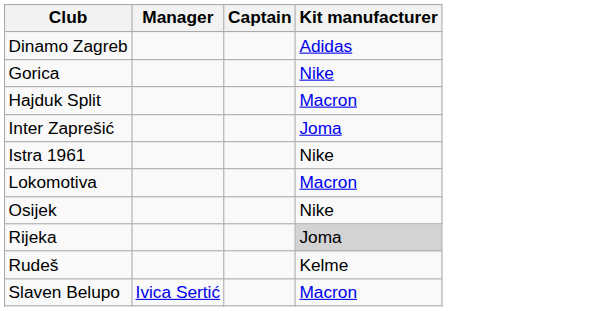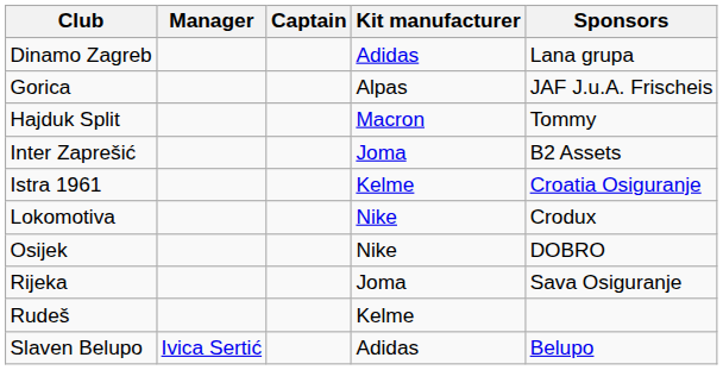+ column: Sponsors | Lana grupa | JAF J.u.A. Frischeis | Tommy | B2 Assets | Croatia Osiguranje | Crodux | DOBRO | Sava Osiguranje | Belupo
Gorica | Kit manufacturer: Nike -> Alpas
Istra 1961 | Kit manufacturer: Nike -> Kelme
Lokomotiva | Kit manufacturer: Macron -> Nike
Rijeka | Kit manufacturer: lightgrey background -> no background
Slaven Belupo | Kit manufacturer: Macron -> Adidas
